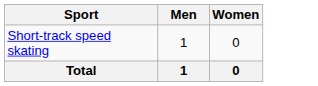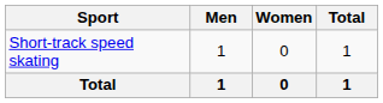+ column: Total | 1 | 1
